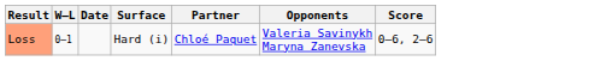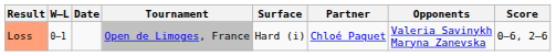+ column: Tournament | Open de Limoges, France
